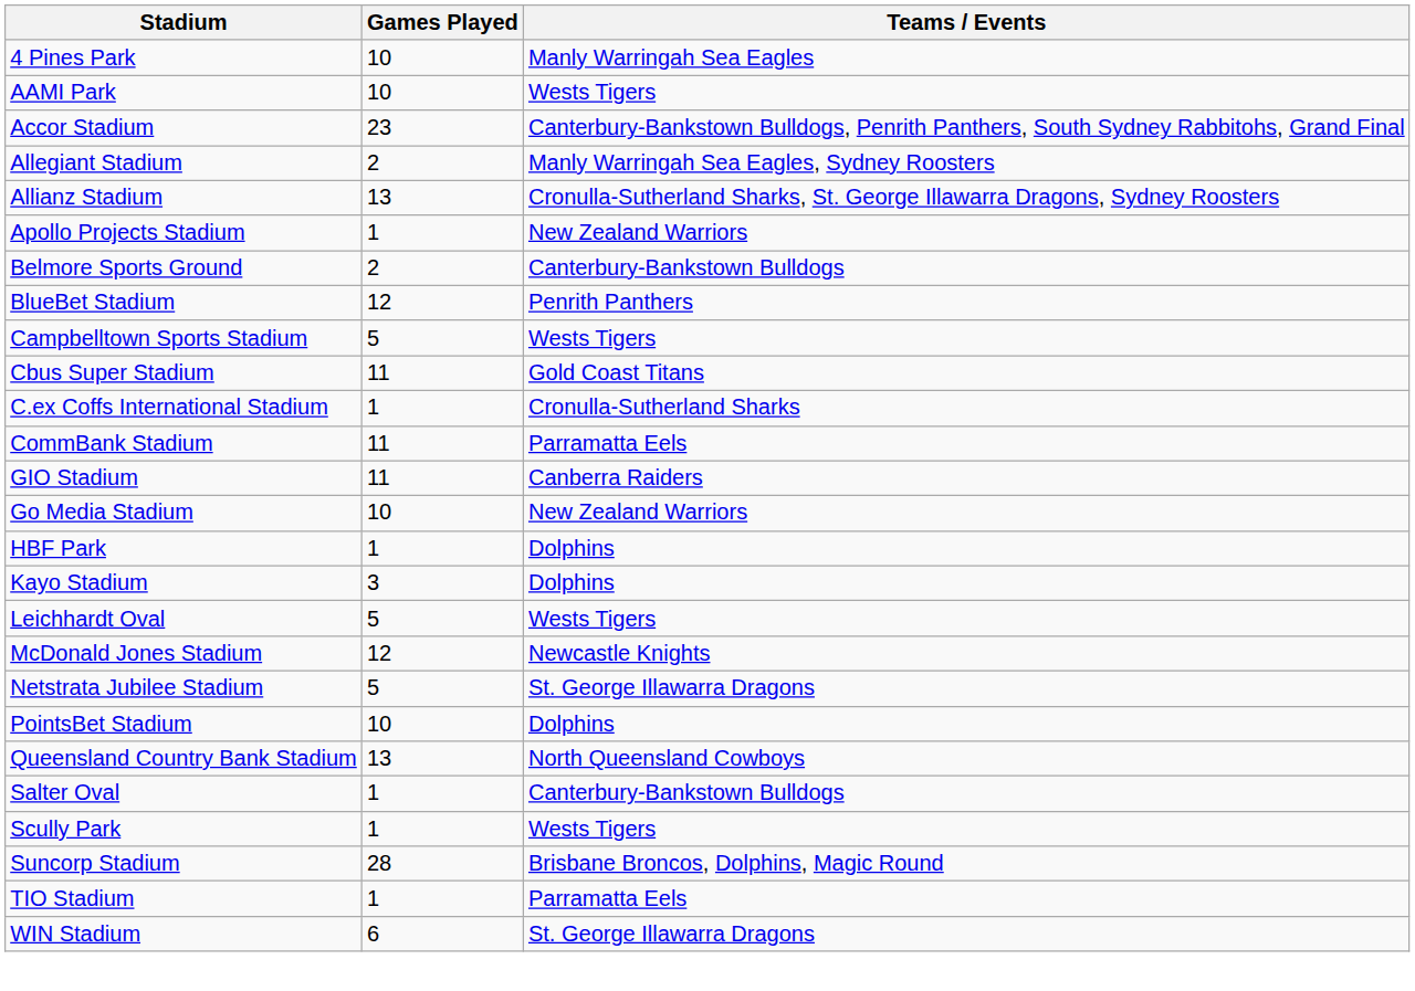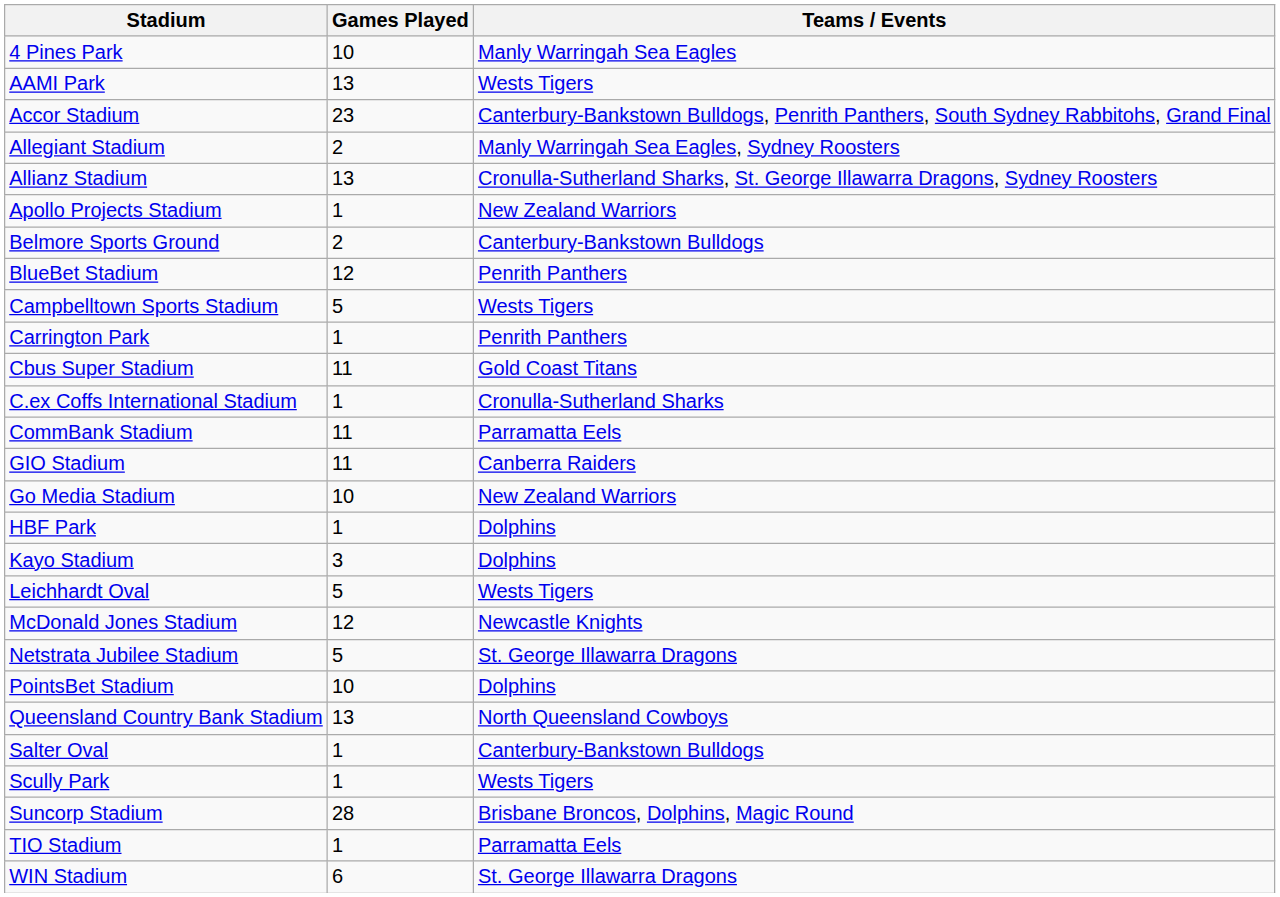AAMI Park | Games Played: 10 -> 13
+ row: Carrington Park | 1 | Penrith Panthers
